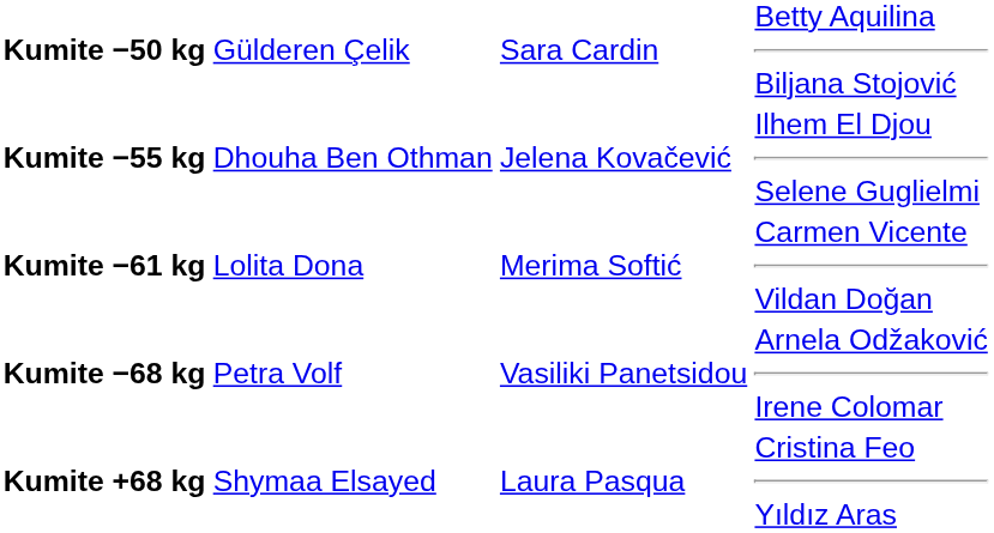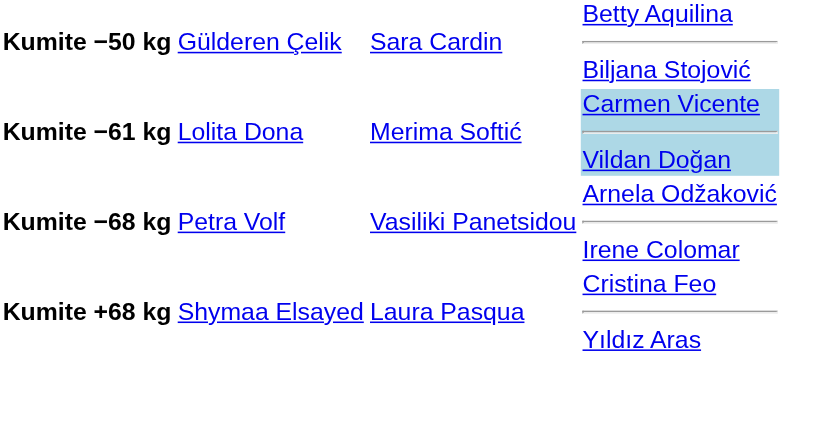- row: Kumite −55 kg | Dhouha Ben Othman | Jelena Kovačević | Ilhem El Djou Selene Guglielmi
Kumite −61 kg | column 4: no background -> lightblue background
